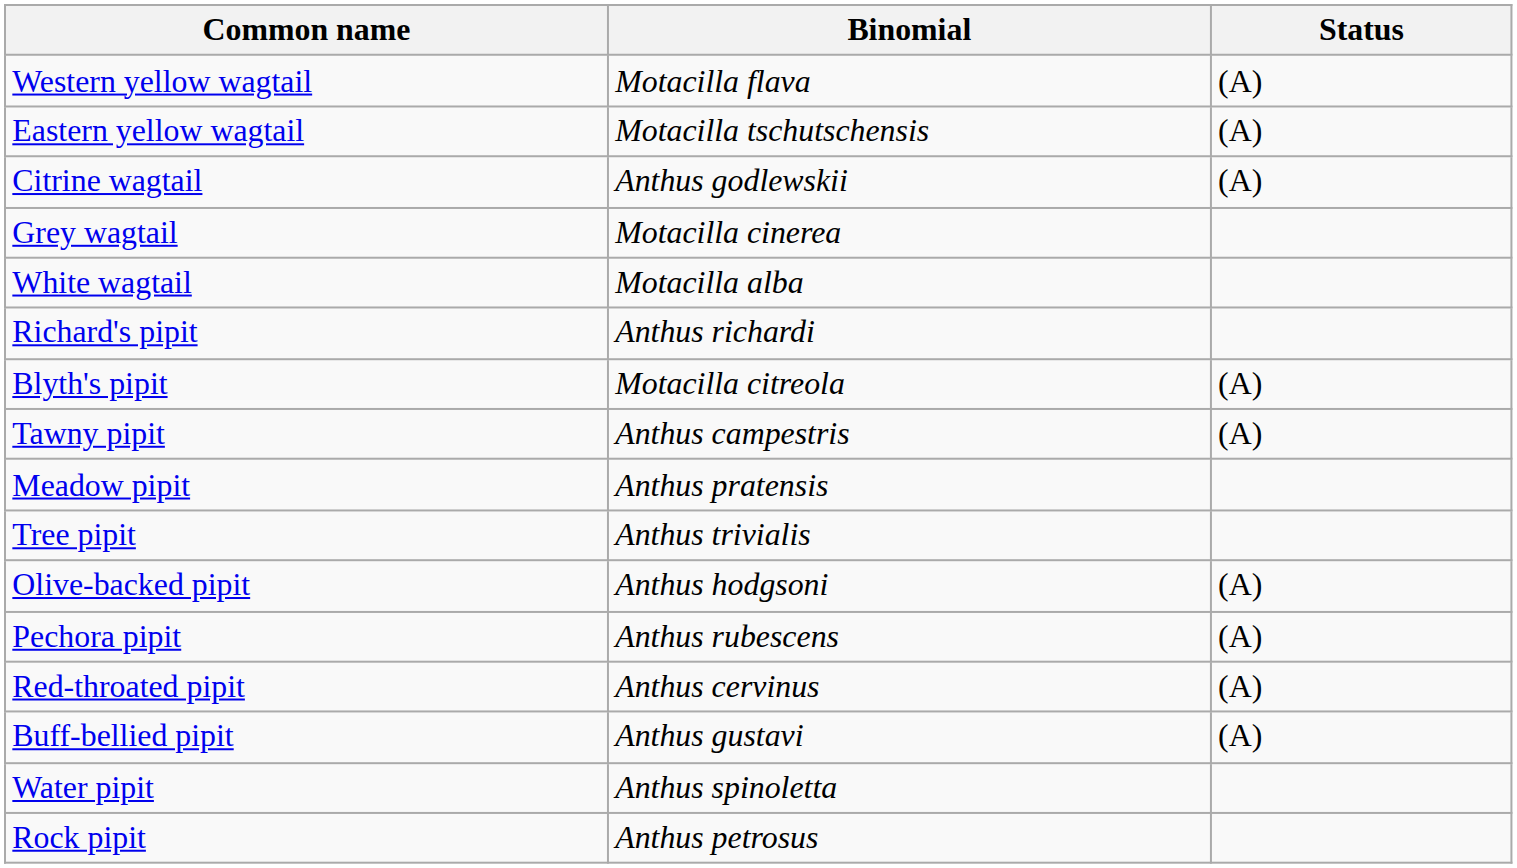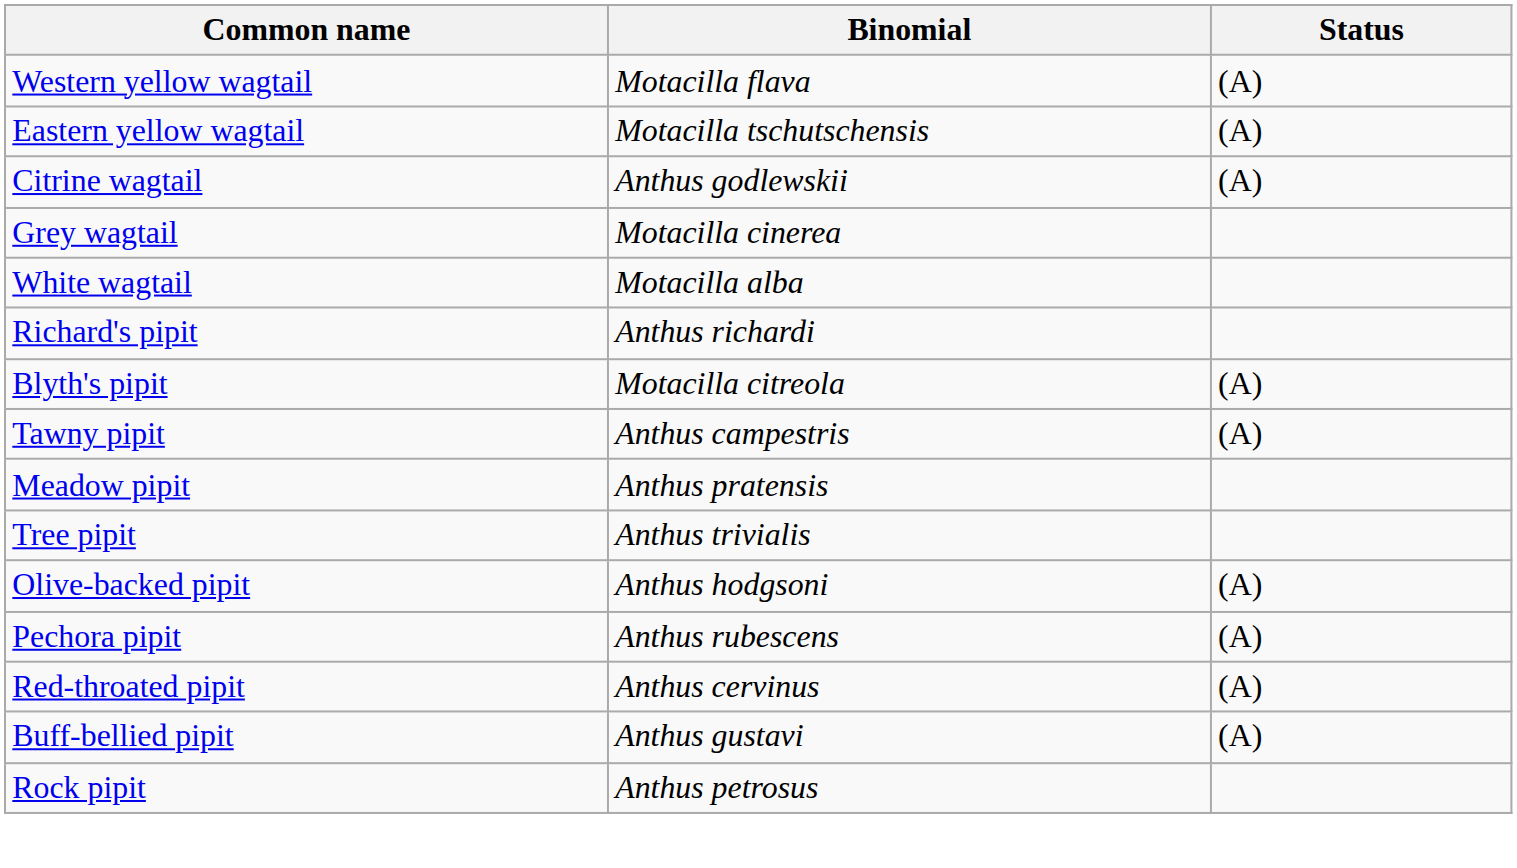- row: Water pipit | Anthus spinoletta
